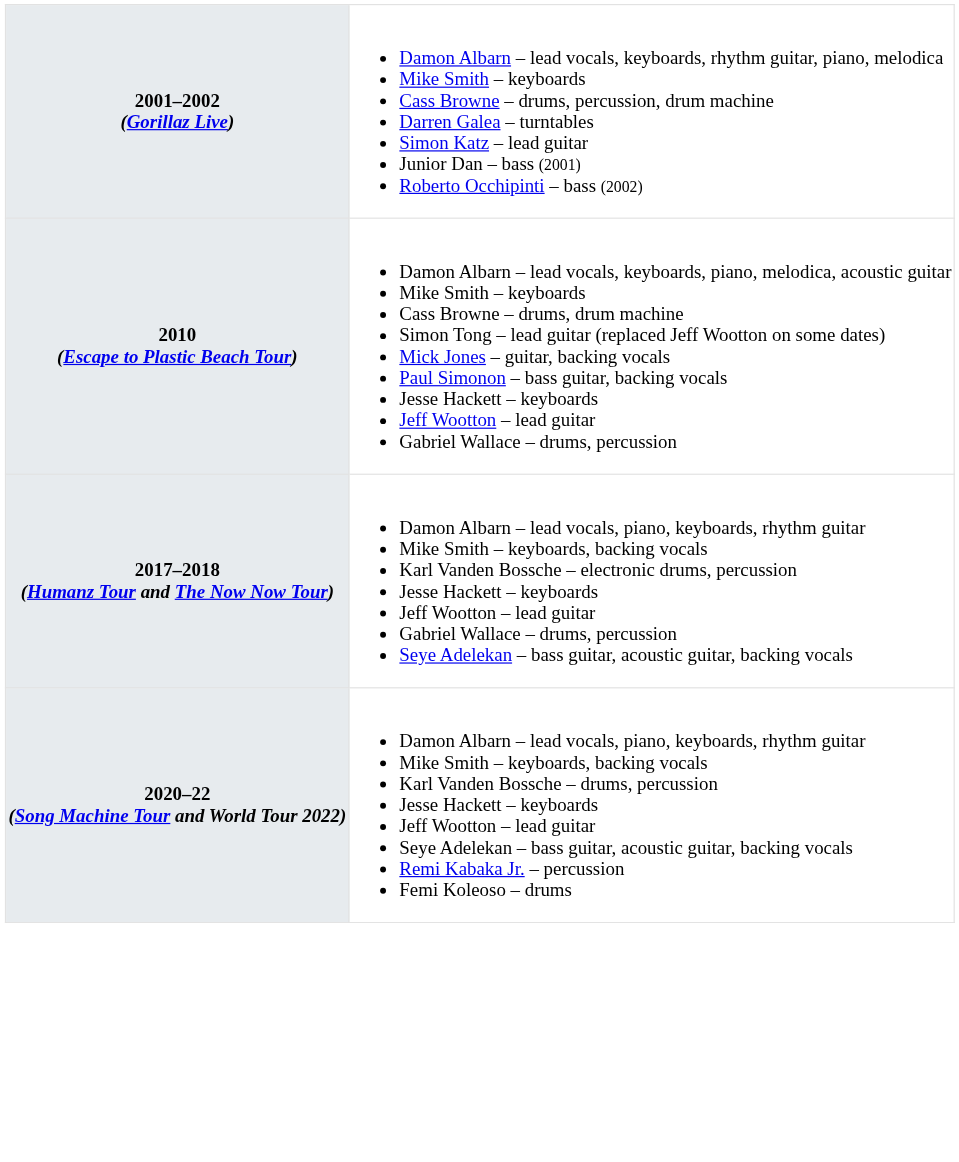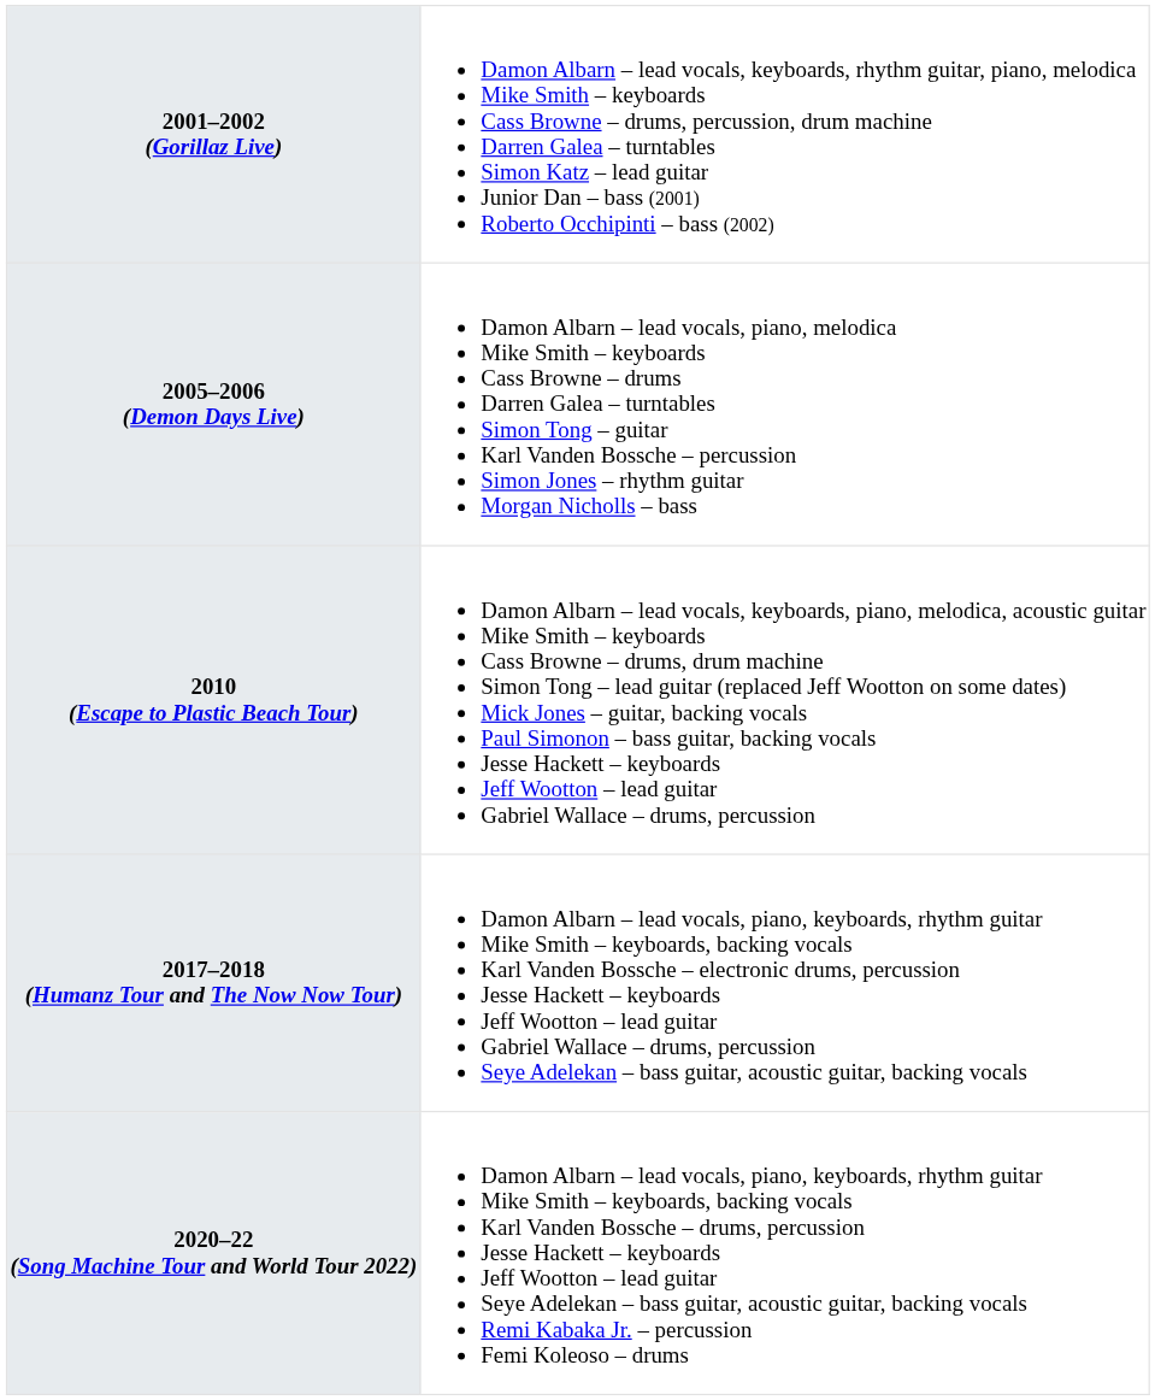+ row: 2005–2006 (Demon Days Live) | Damon Albarn – lead vocals, piano, melodica Mike Smith – keyboards Cass Browne – drums Darren Galea – turntables Simon Tong – guitar Karl Vanden Bossche – percussion Simon Jones – rhythm guitar Morgan Nicholls – bass
